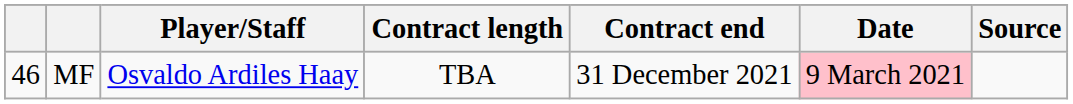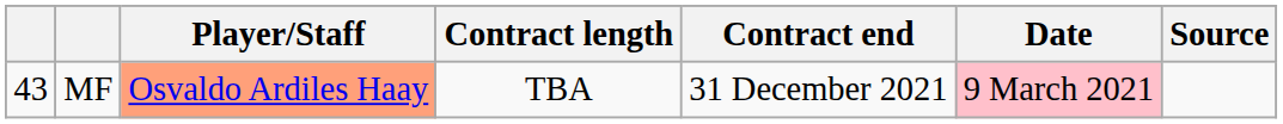MF | column 1: 46 -> 43
MF | Player/Staff: no background -> lightsalmon background
